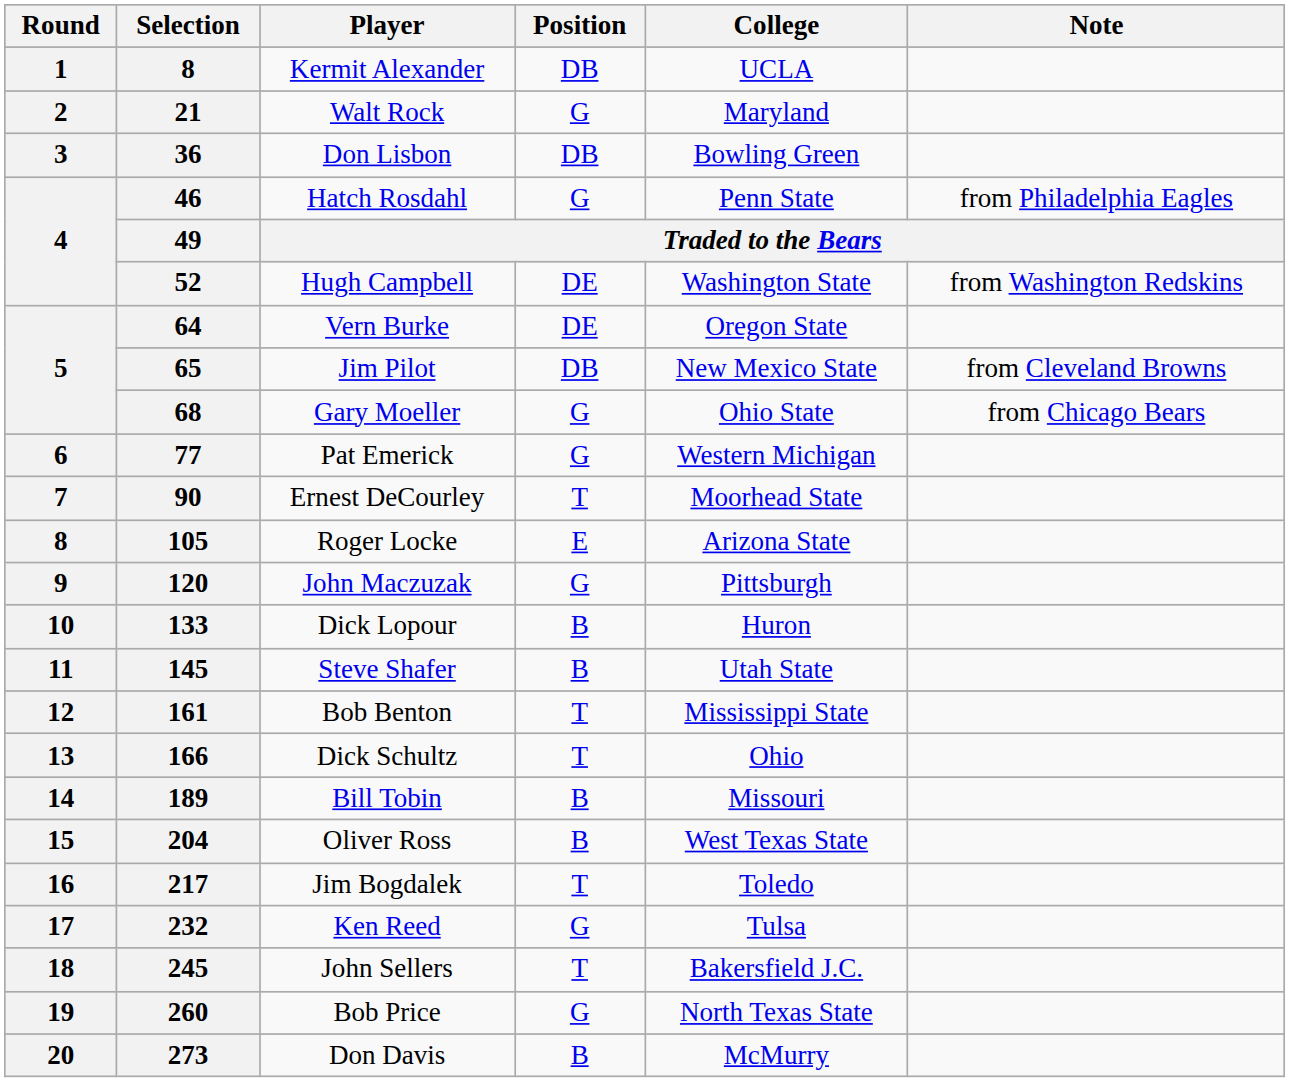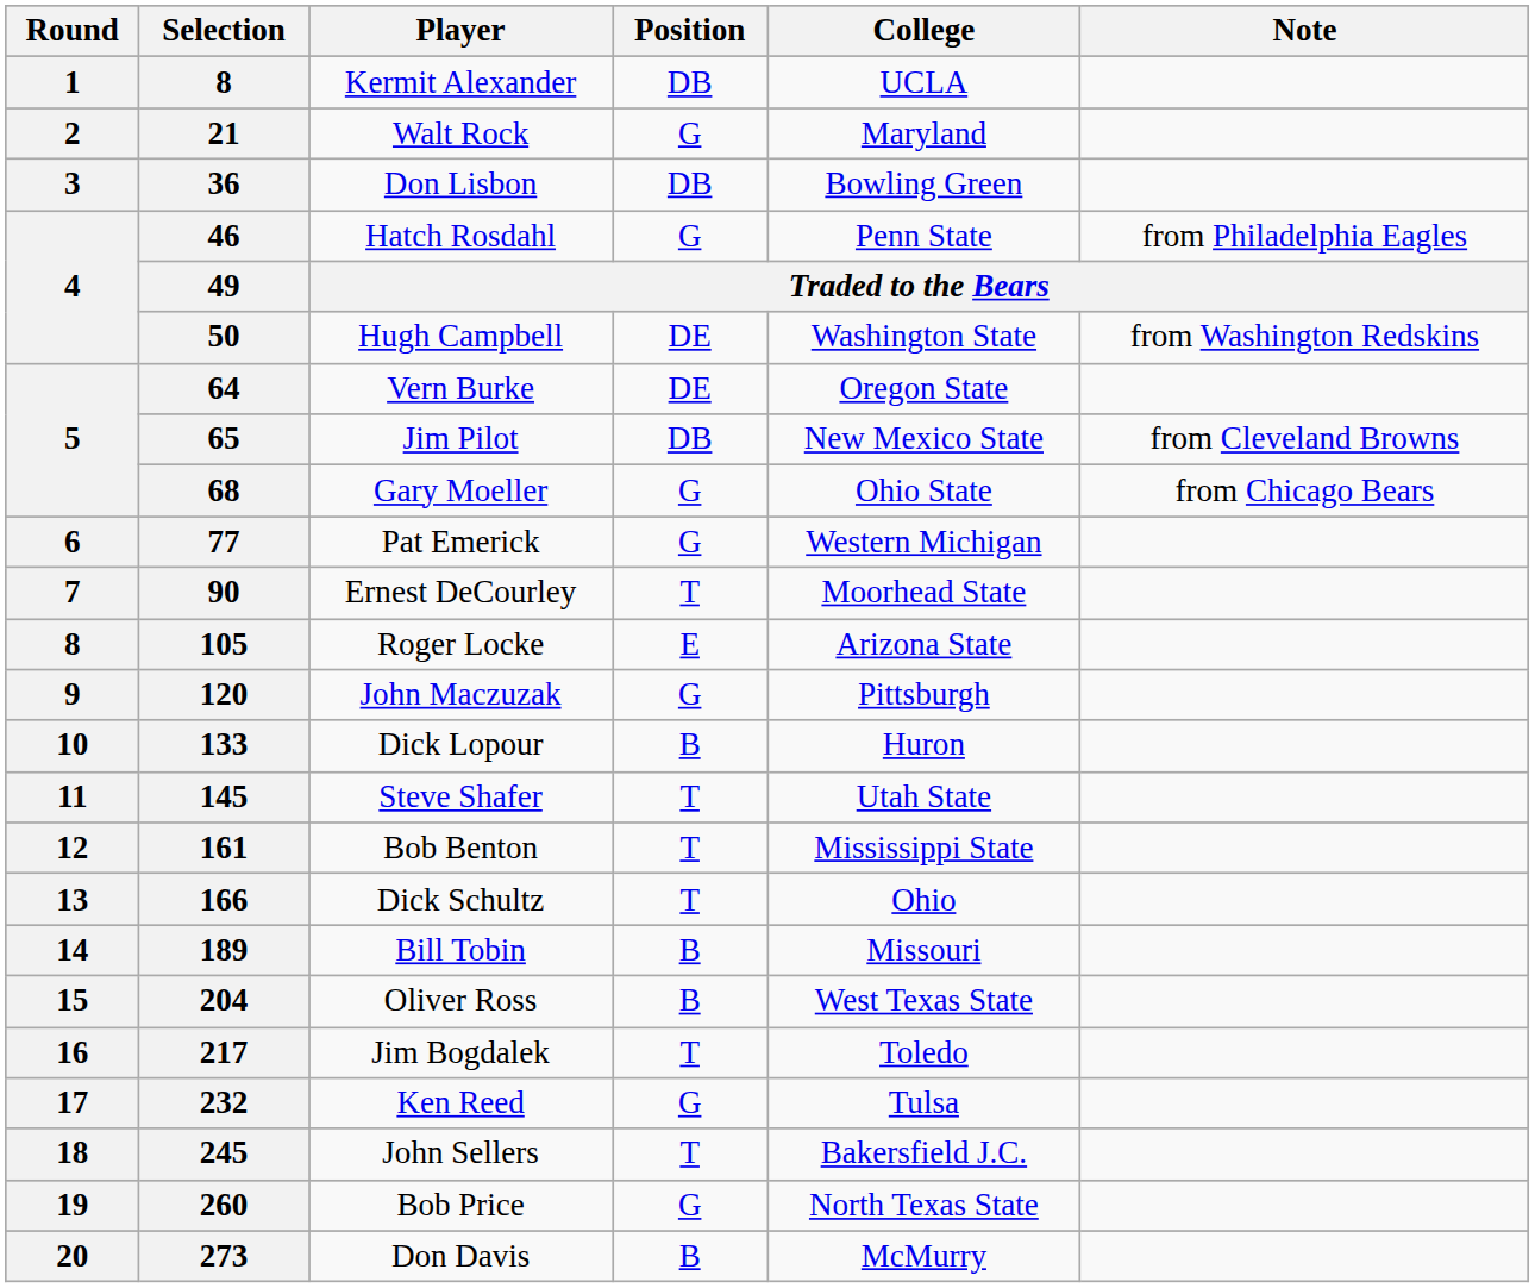Hugh Campbell | Selection: 52 -> 50
Steve Shafer | Position: B -> T
